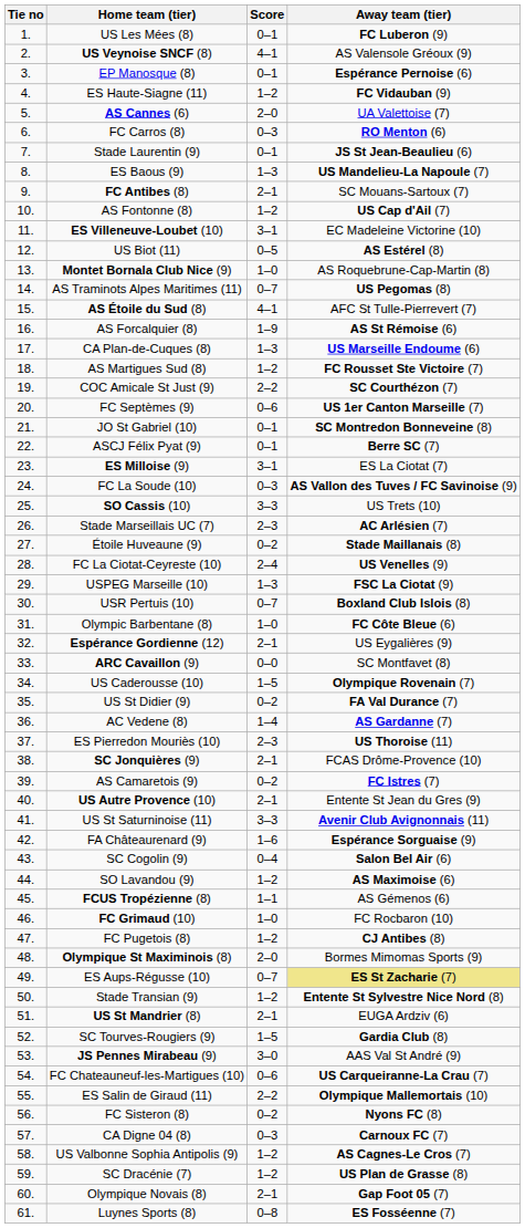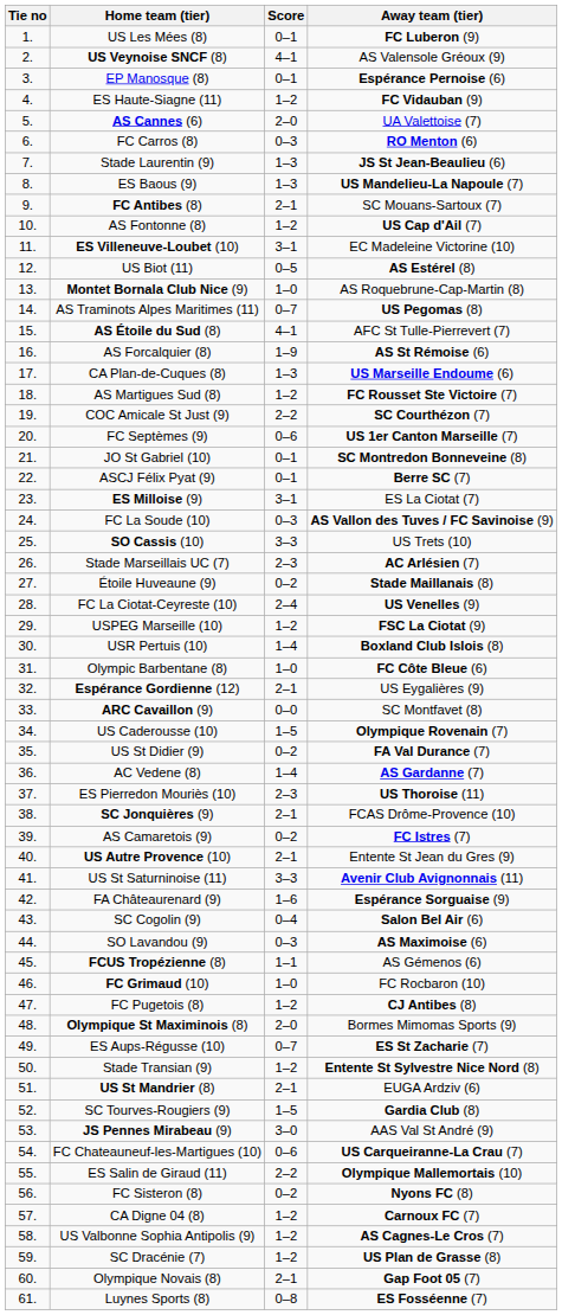Stade Laurentin (9) | Score: 0–1 -> 1–3
USPEG Marseille (10) | Score: 1–3 -> 1–2
USR Pertuis (10) | Score: 0–7 -> 1–4
SO Lavandou (9) | Score: 1–2 -> 0–3
ES Aups-Régusse (10) | Away team (tier): khaki background -> no background
CA Digne 04 (8) | Score: 0–3 -> 1–2
